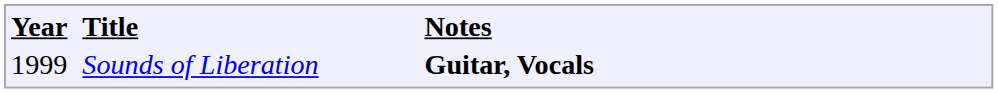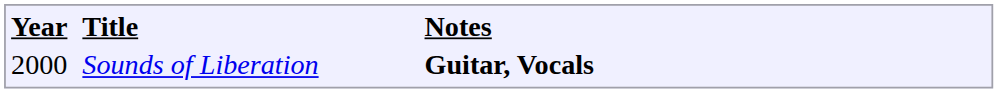Sounds of Liberation | column 1: 1999 -> 2000
